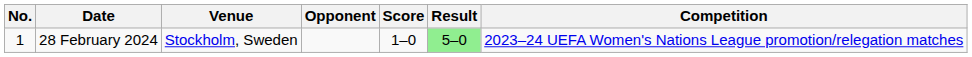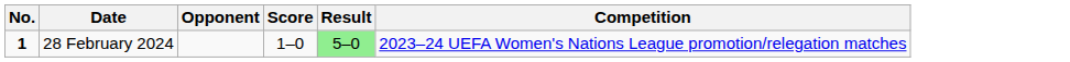- column: Venue | Stockholm, Sweden
28 February 2024 | No.: normal -> bold
